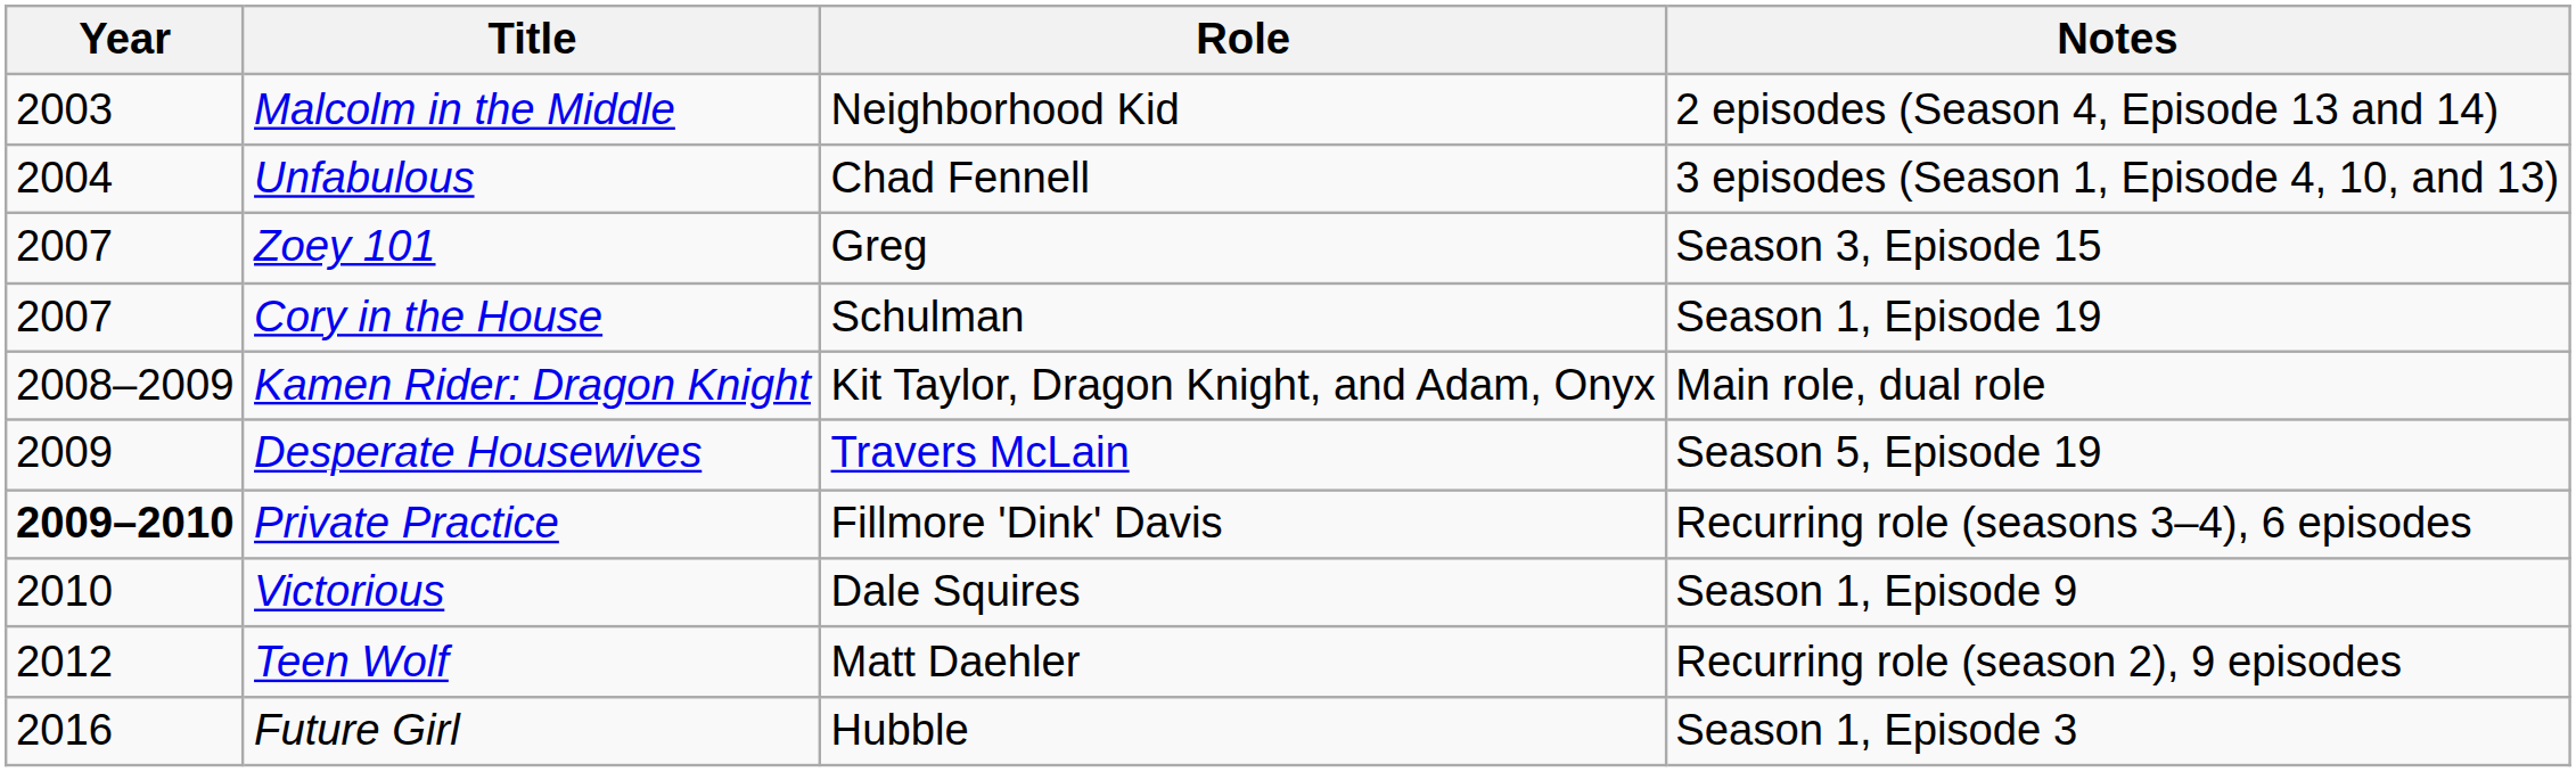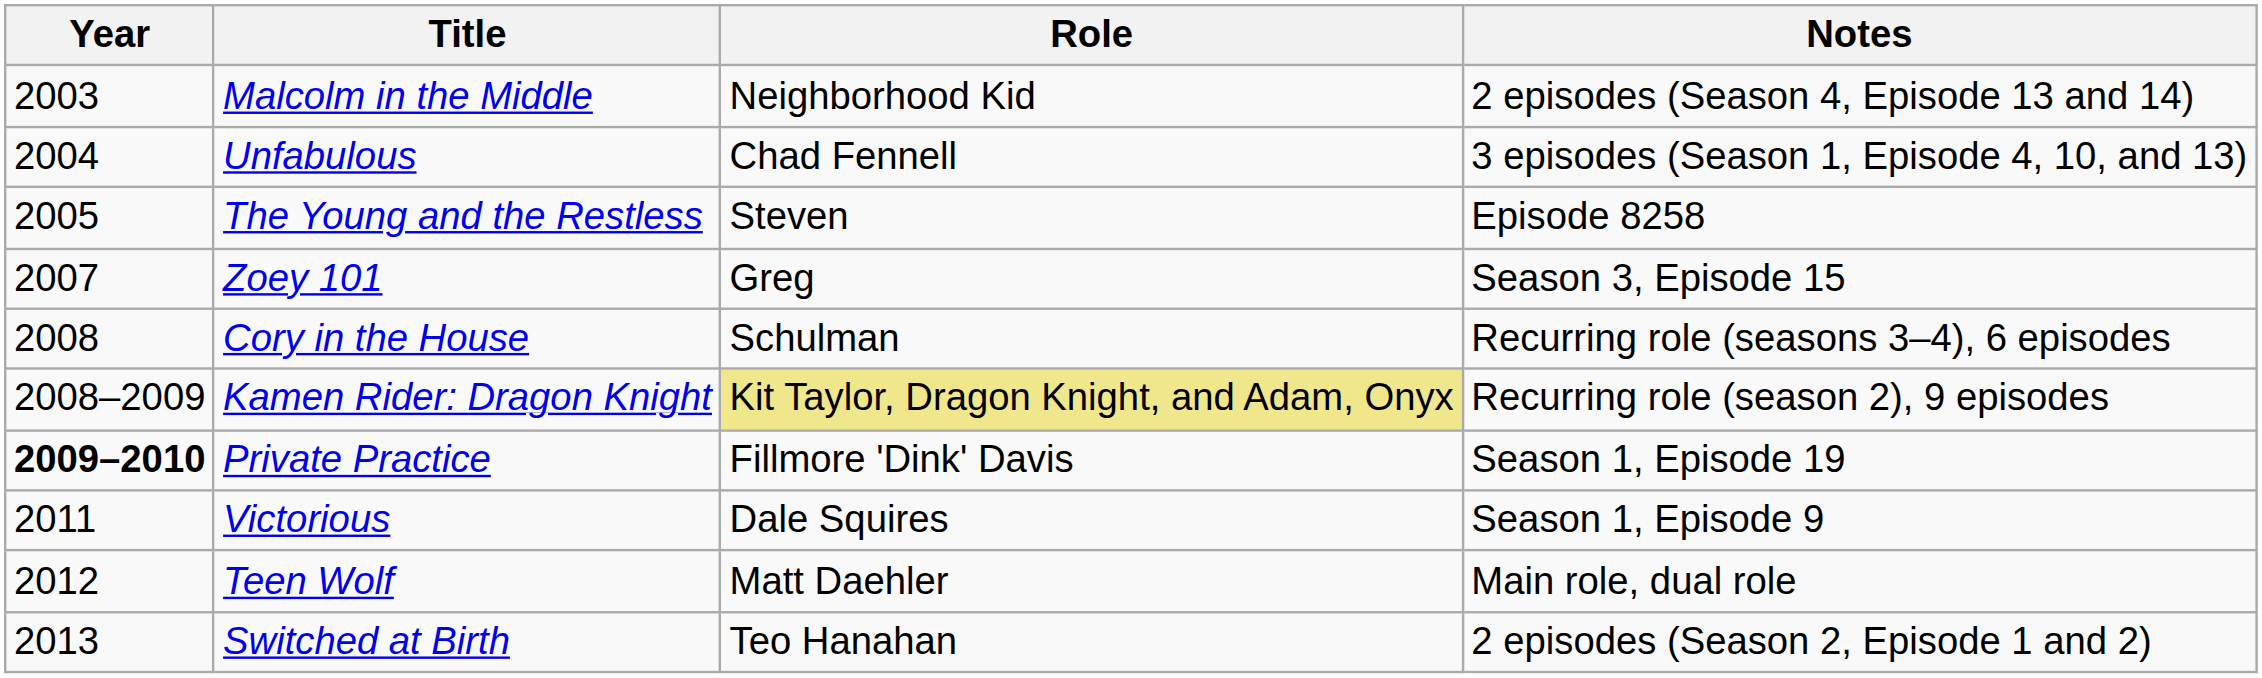+ row: 2005 | The Young and the Restless | Steven | Episode 8258
Cory in the House | Year: 2007 -> 2008
Cory in the House | Notes: Season 1, Episode 19 -> Recurring role (seasons 3–4), 6 episodes
Kamen Rider: Dragon Knight | Role: no background -> khaki background
Kamen Rider: Dragon Knight | Notes: Main role, dual role -> Recurring role (season 2), 9 episodes
- row: 2009 | Desperate Housewives | Travers McLain | Season 5, Episode 19
Private Practice | Notes: Recurring role (seasons 3–4), 6 episodes -> Season 1, Episode 19
Victorious | Year: 2010 -> 2011
Teen Wolf | Notes: Recurring role (season 2), 9 episodes -> Main role, dual role
+ row: 2013 | Switched at Birth | Teo Hanahan | 2 episodes (Season 2, Episode 1 and 2)
- row: 2016 | Future Girl | Hubble | Season 1, Episode 3
